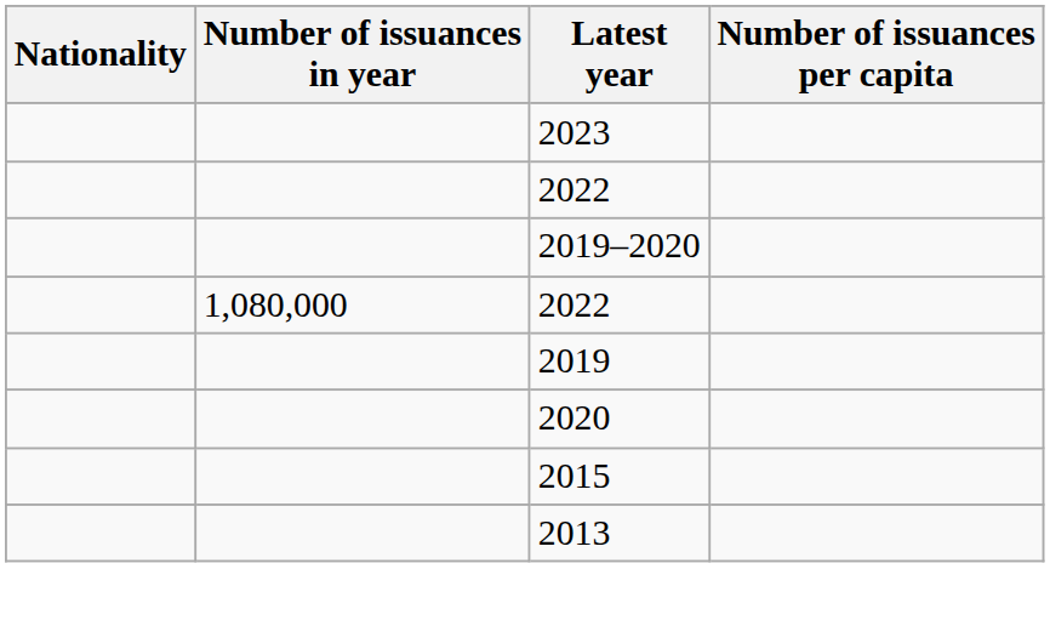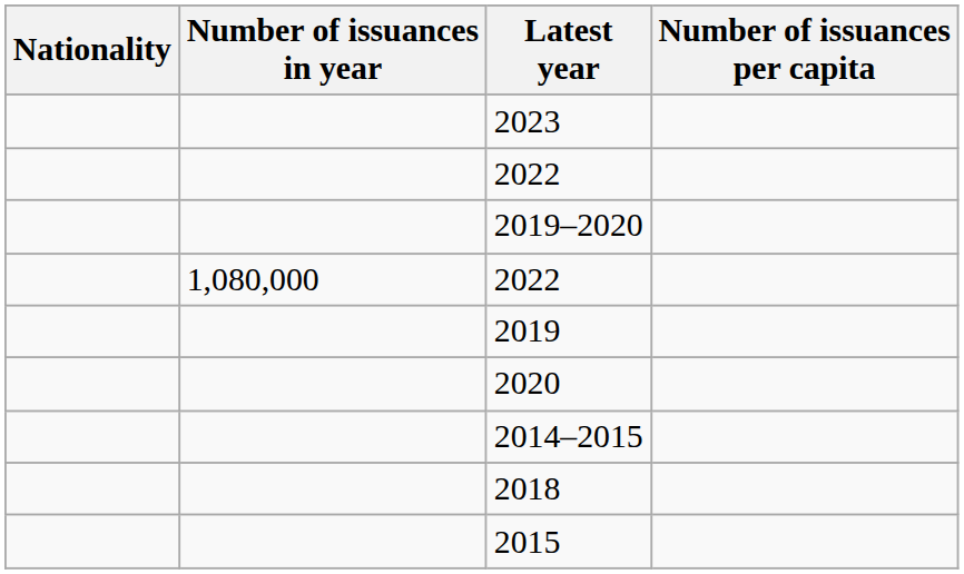+ row: 2014–2015
+ row: 2018
- row: 2013
